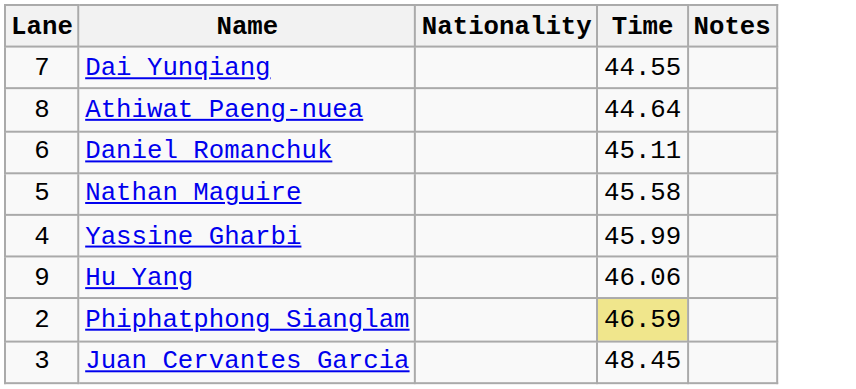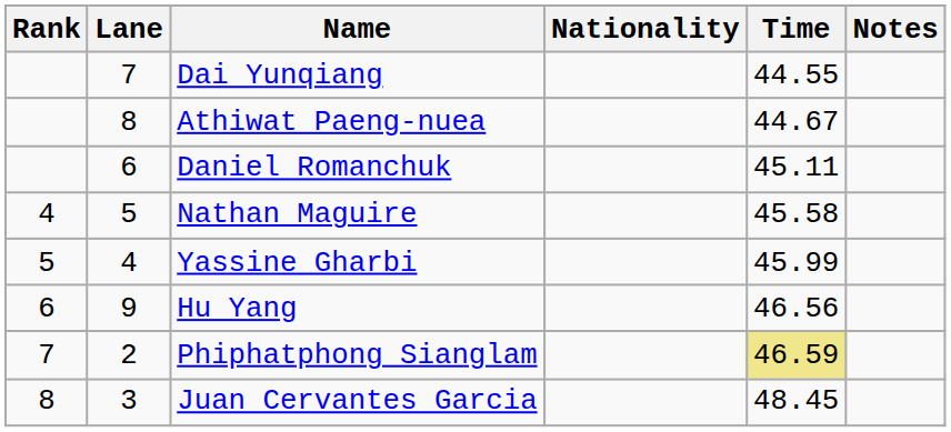+ column: Rank | 4 | 5 | 6 | 7 | 8
Athiwat Paeng-nuea | Time: 44.64 -> 44.67
Hu Yang | Time: 46.06 -> 46.56
